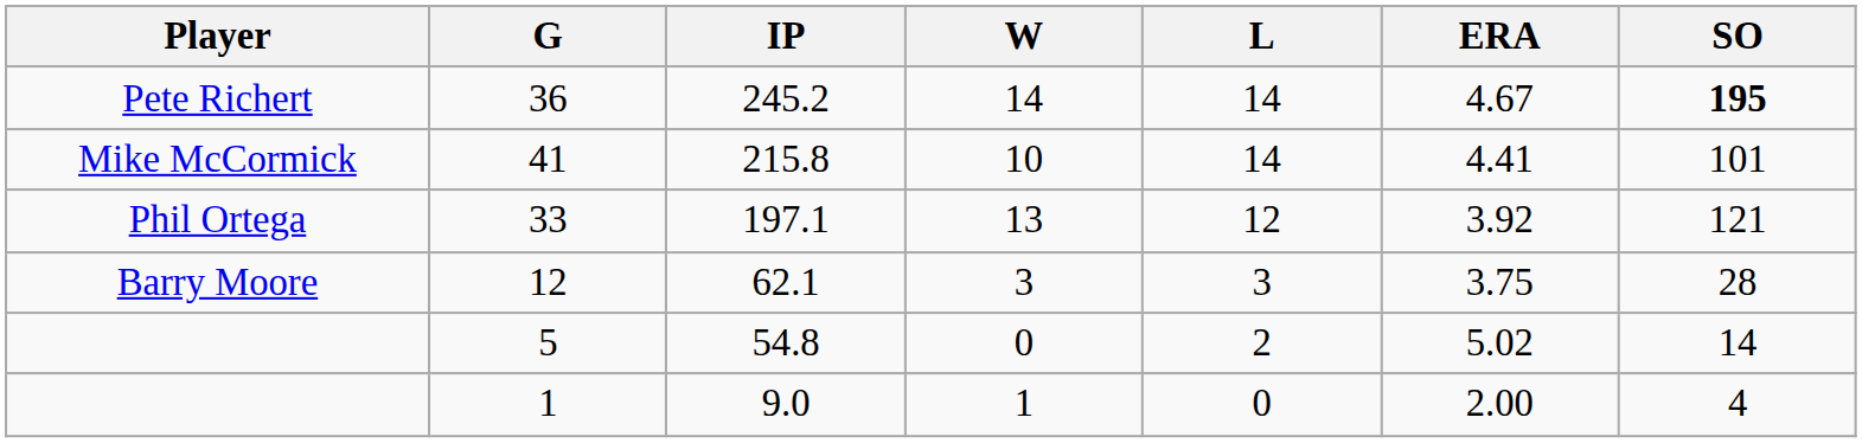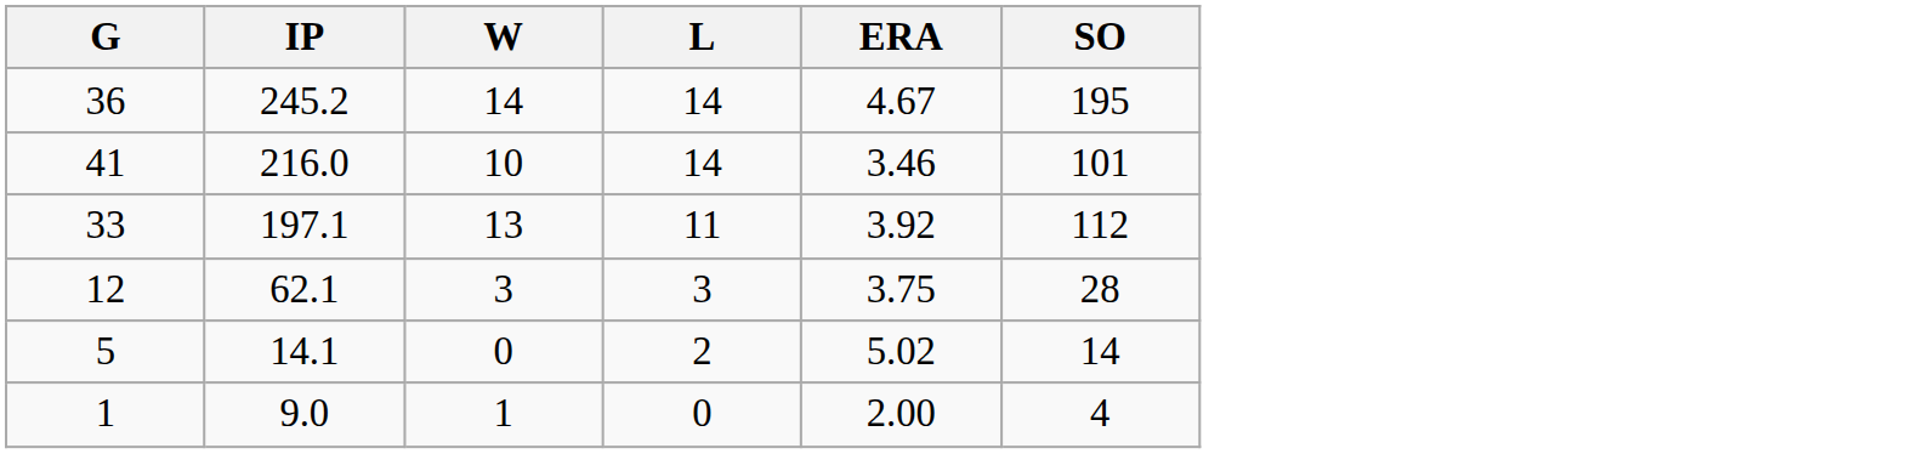- column: Player | Pete Richert | Mike McCormick | Phil Ortega | Barry Moore
36 | SO: bold -> normal
41 | IP: 215.8 -> 216.0
41 | ERA: 4.41 -> 3.46
33 | L: 12 -> 11
33 | SO: 121 -> 112
5 | IP: 54.8 -> 14.1
